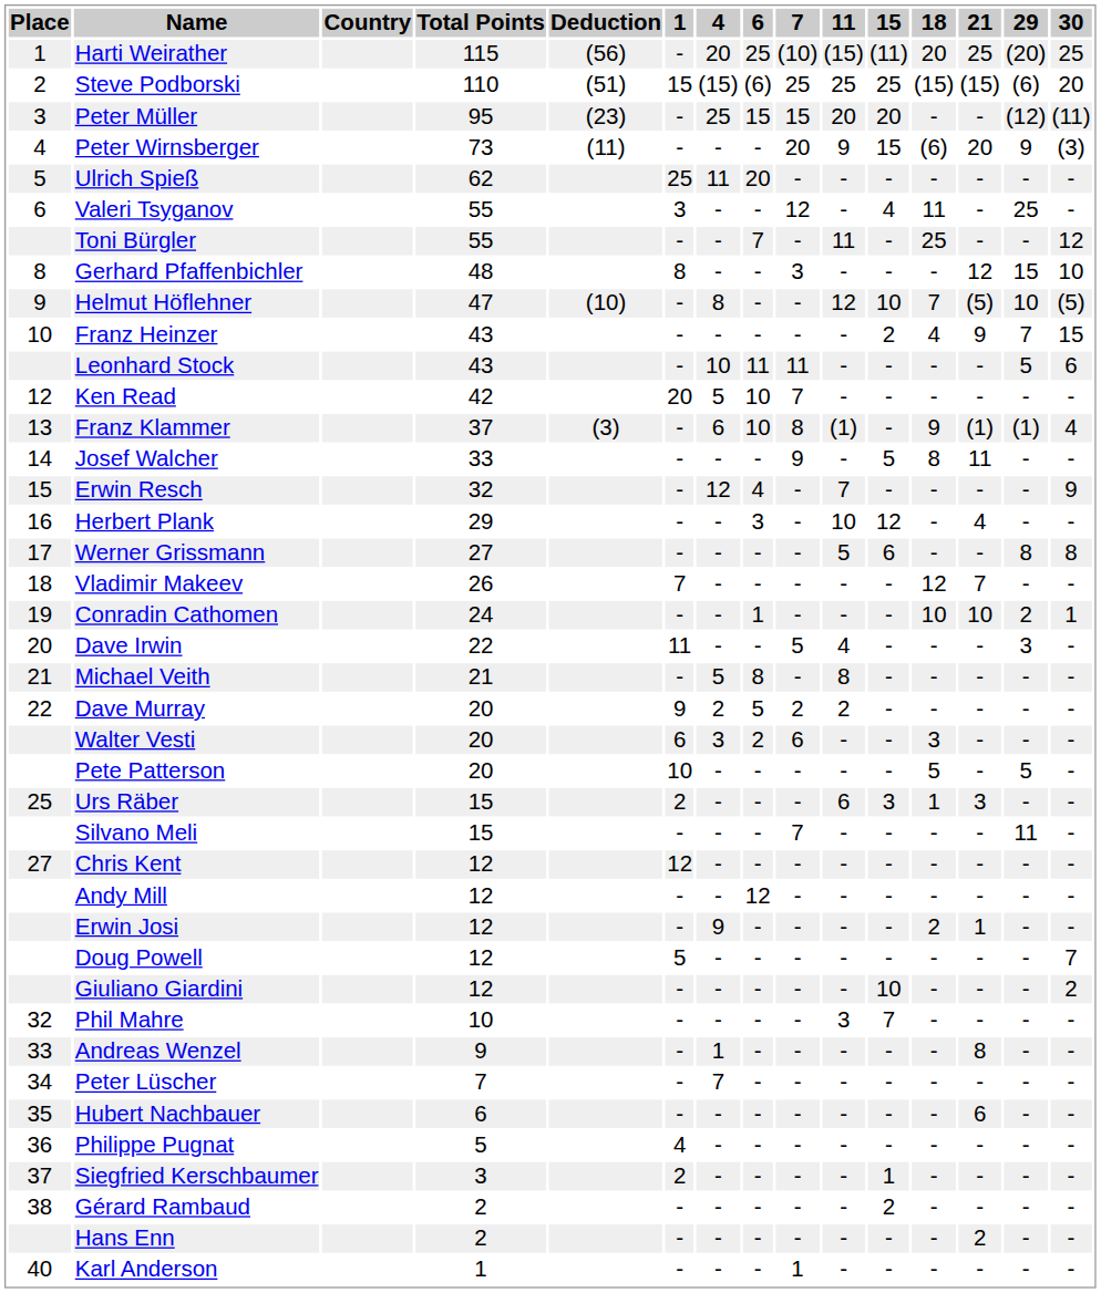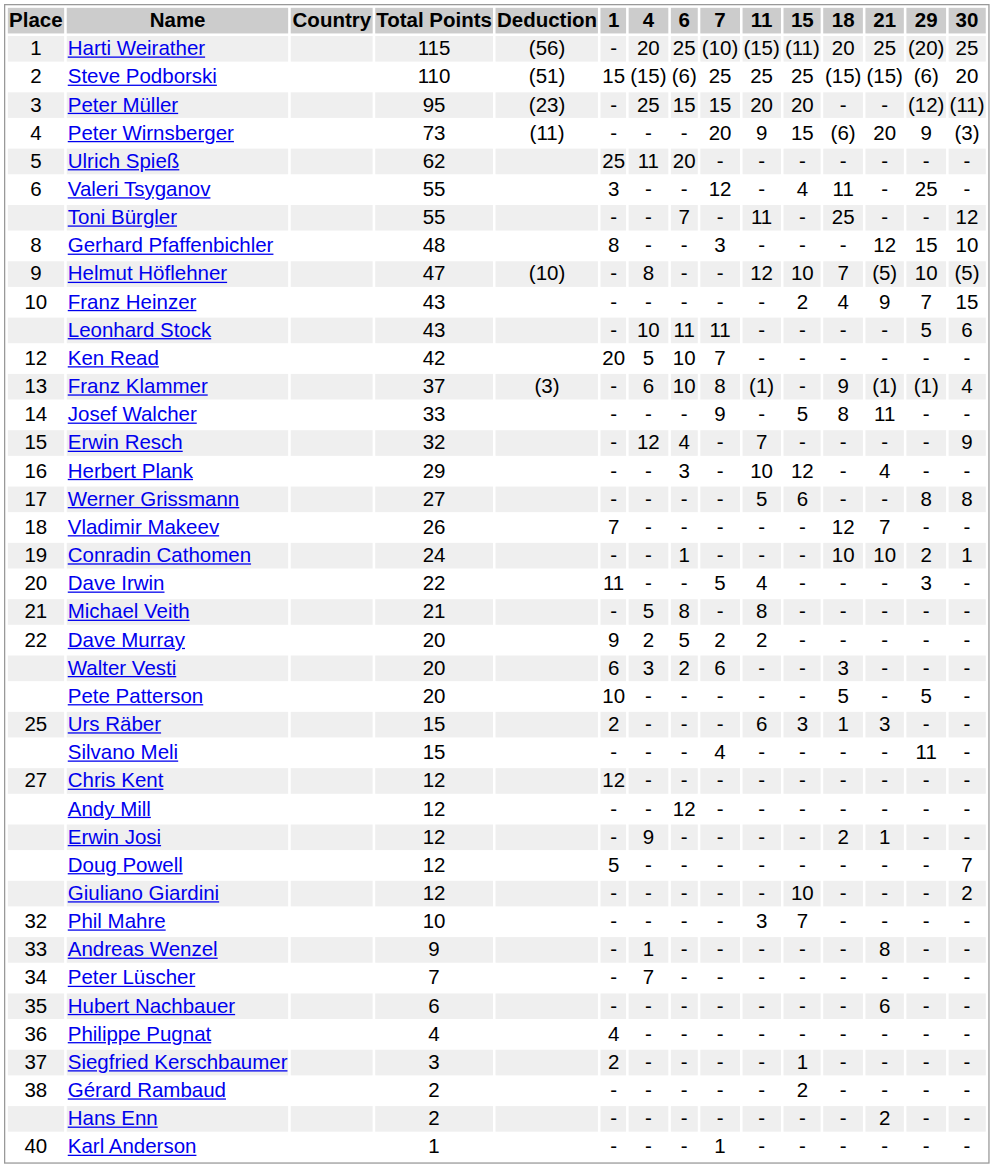Silvano Meli | 7: 7 -> 4
Philippe Pugnat | Total Points: 5 -> 4
